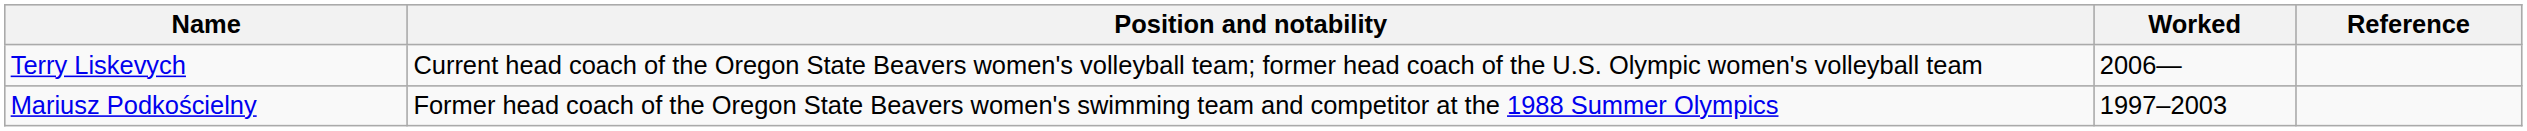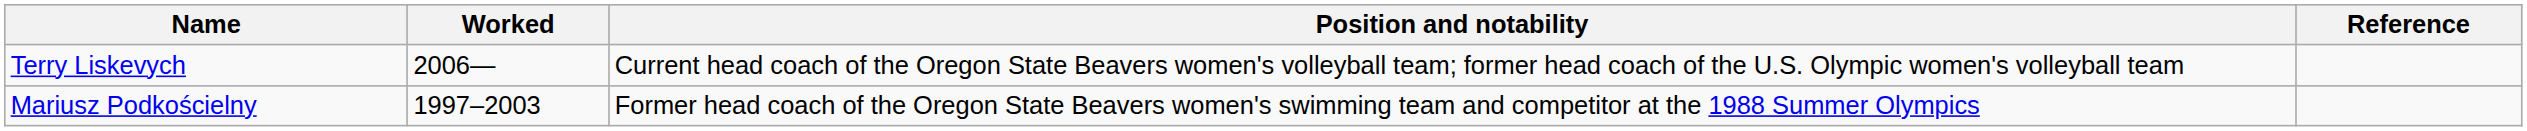columns swapped: Worked <-> Position and notability
